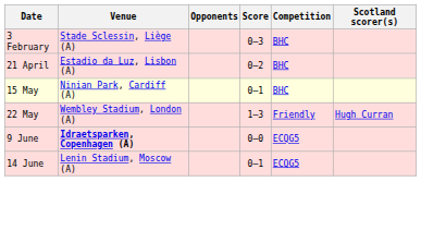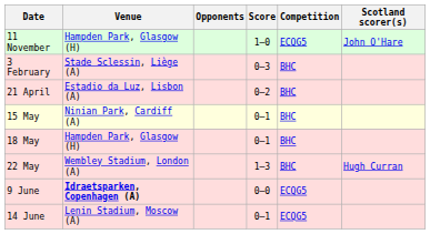+ row: 11 November | Hampden Park, Glasgow (H) | 1–0 | ECQG5 | John O'Hare
+ row: 18 May | Hampden Park, Glasgow (H) | 0–1 | BHC
22 May | Competition: Friendly -> BHC
